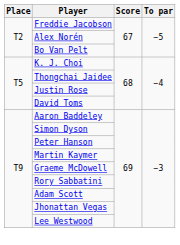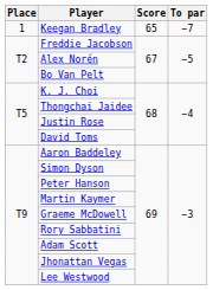+ row: 1 | Keegan Bradley | 65 | −7
